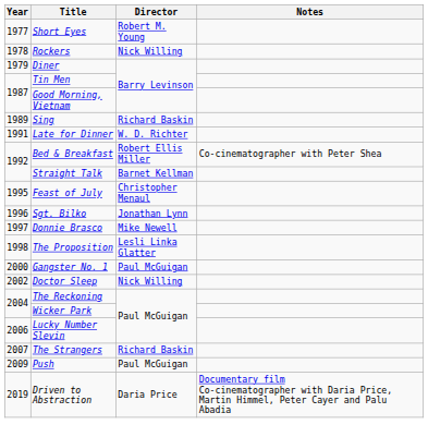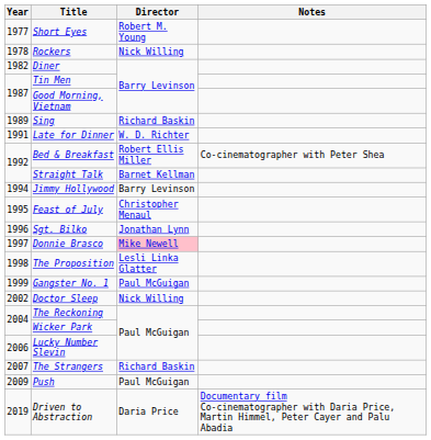Diner | Year: 1979 -> 1982
+ row: 1994 | Jimmy Hollywood | Barry Levinson
Donnie Brasco | Director: no background -> pink background
Gangster No. 1 | Year: 2000 -> 1999
